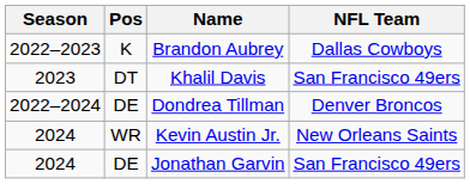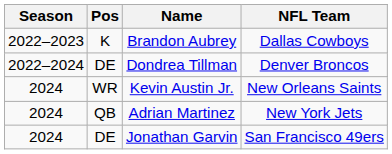- row: 2023 | DT | Khalil Davis | San Francisco 49ers
+ row: 2024 | QB | Adrian Martinez | New York Jets
